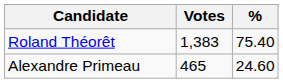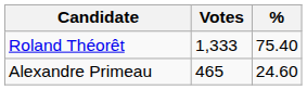Roland Théorêt | Votes: 1,383 -> 1,333
